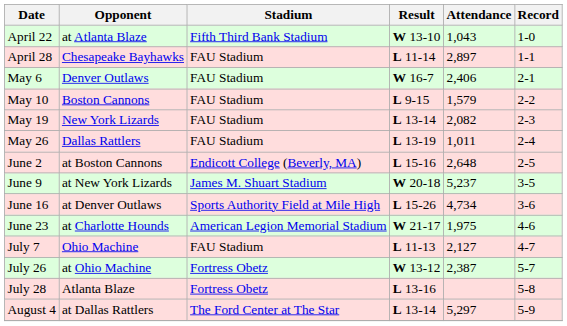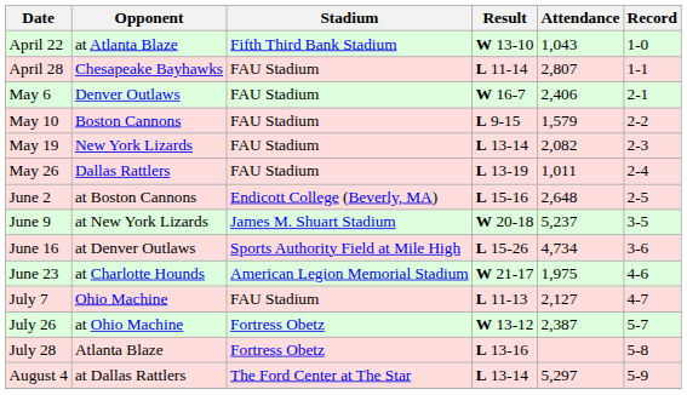April 28 | Attendance: 2,897 -> 2,807
